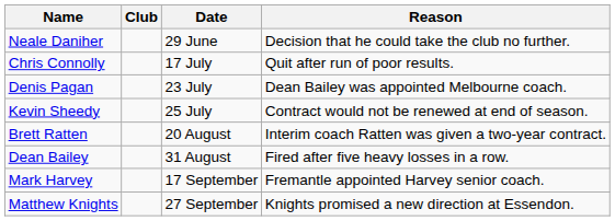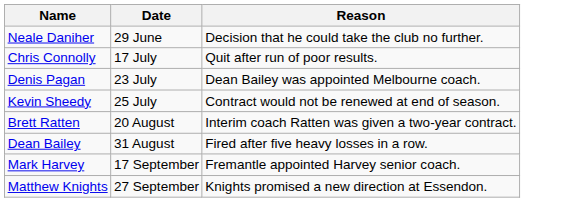- column: Club
